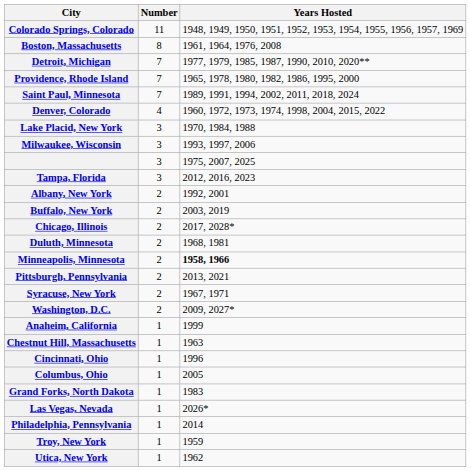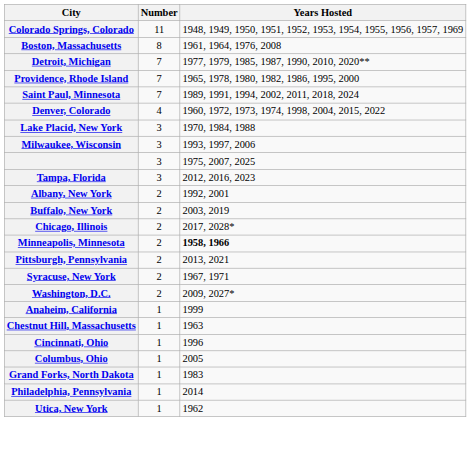- row: Duluth, Minnesota | 2 | 1968, 1981
- row: Las Vegas, Nevada | 1 | 2026*
- row: Troy, New York | 1 | 1959
